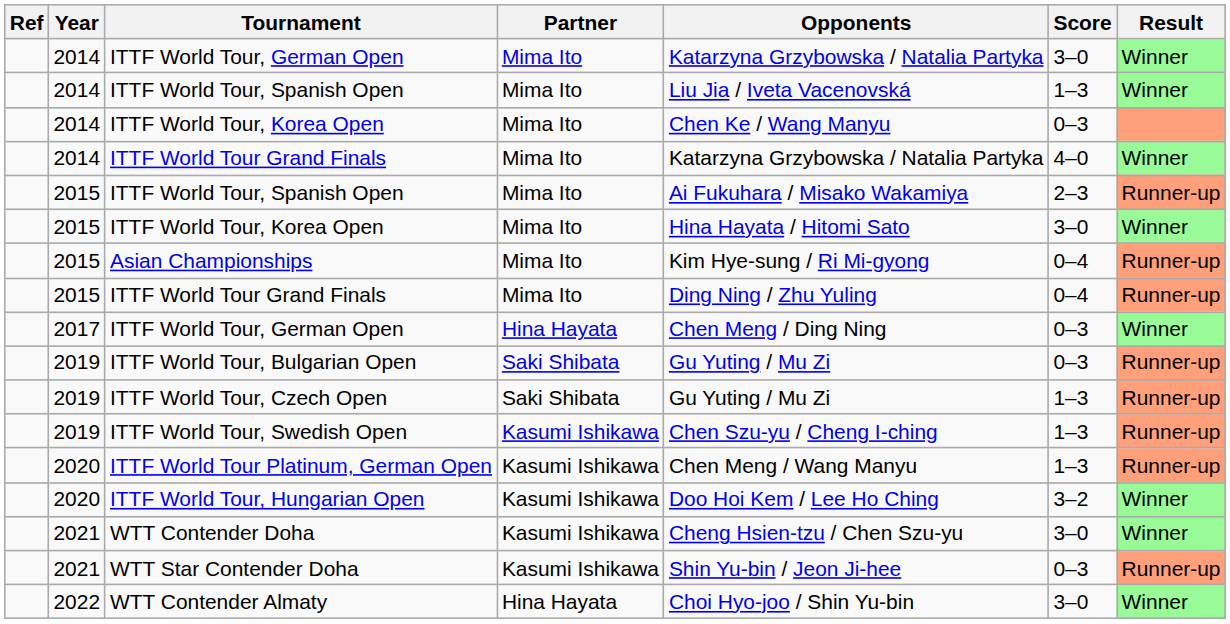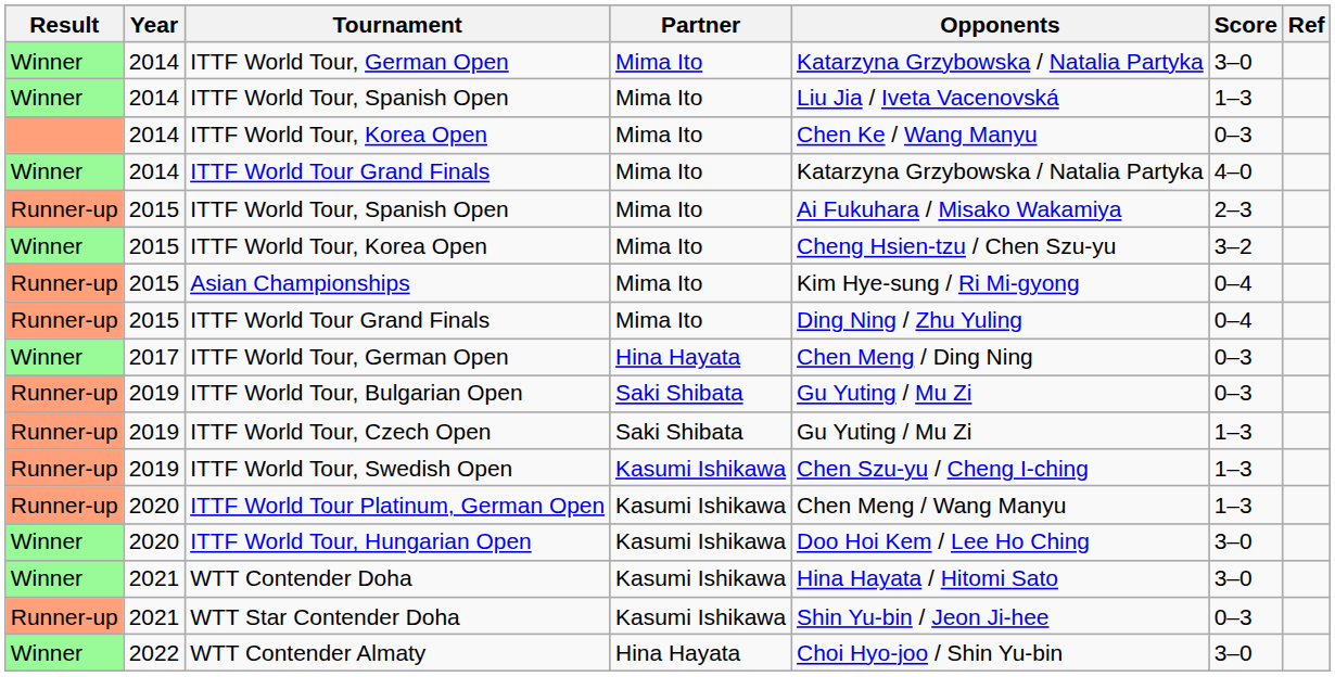columns swapped: Result <-> Ref
2015 / ITTF World Tour, Korea Open | Opponents: Hina Hayata / Hitomi Sato -> Cheng Hsien-tzu / Chen Szu-yu
2015 / ITTF World Tour, Korea Open | Score: 3–0 -> 3–2
ITTF World Tour, Hungarian Open | Score: 3–2 -> 3–0
WTT Contender Doha | Opponents: Cheng Hsien-tzu / Chen Szu-yu -> Hina Hayata / Hitomi Sato
